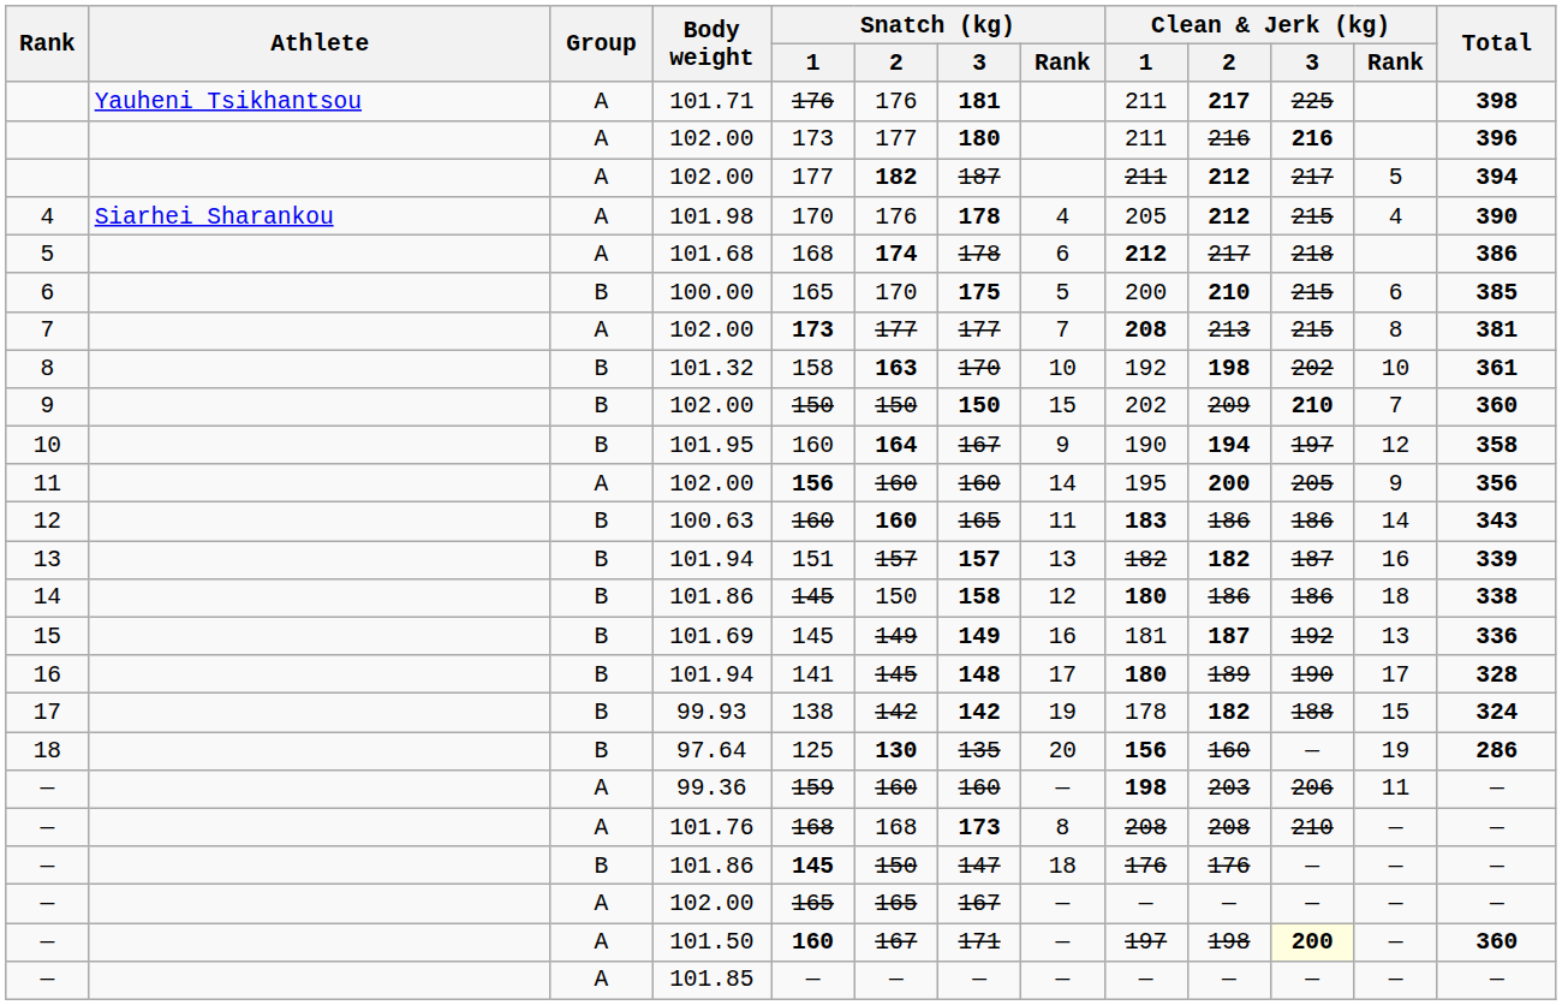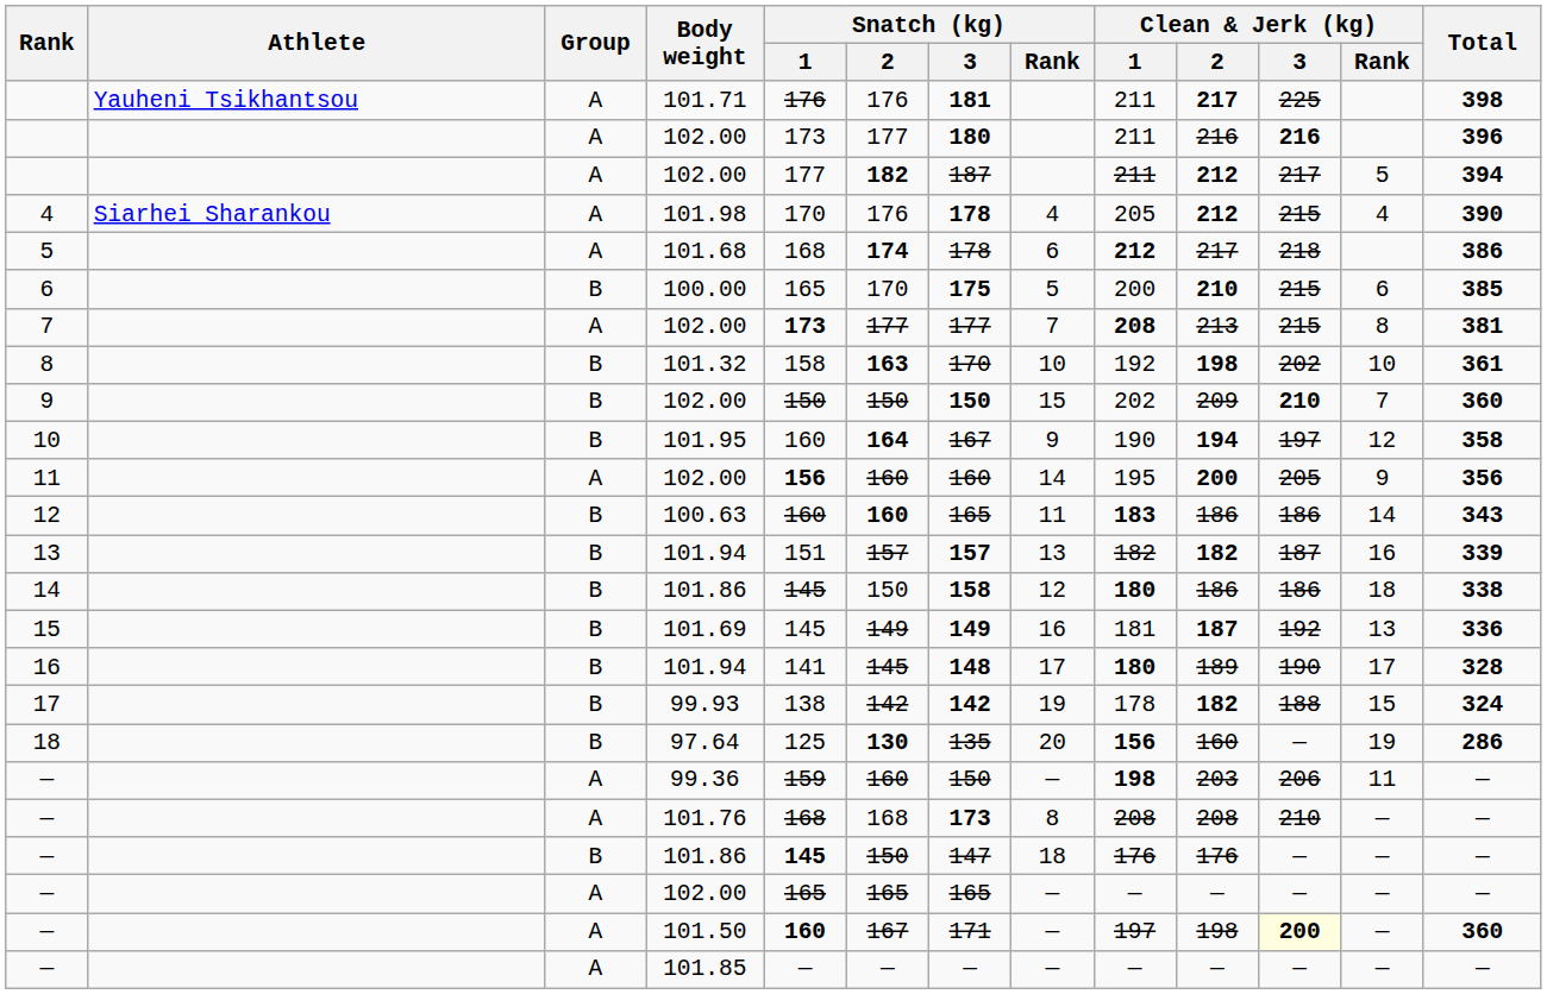— / 99.36 | Snatch (kg) / 3: 160 -> 150
— / 102.00 | Snatch (kg) / 3: 167 -> 165
